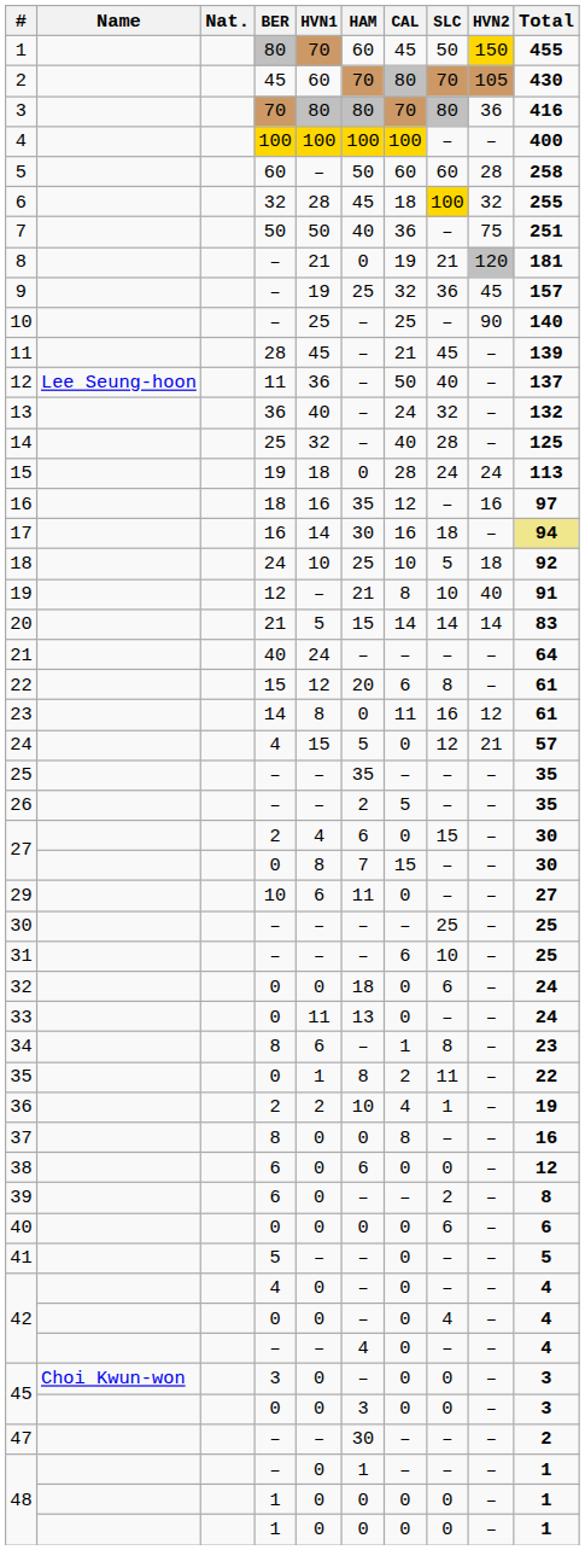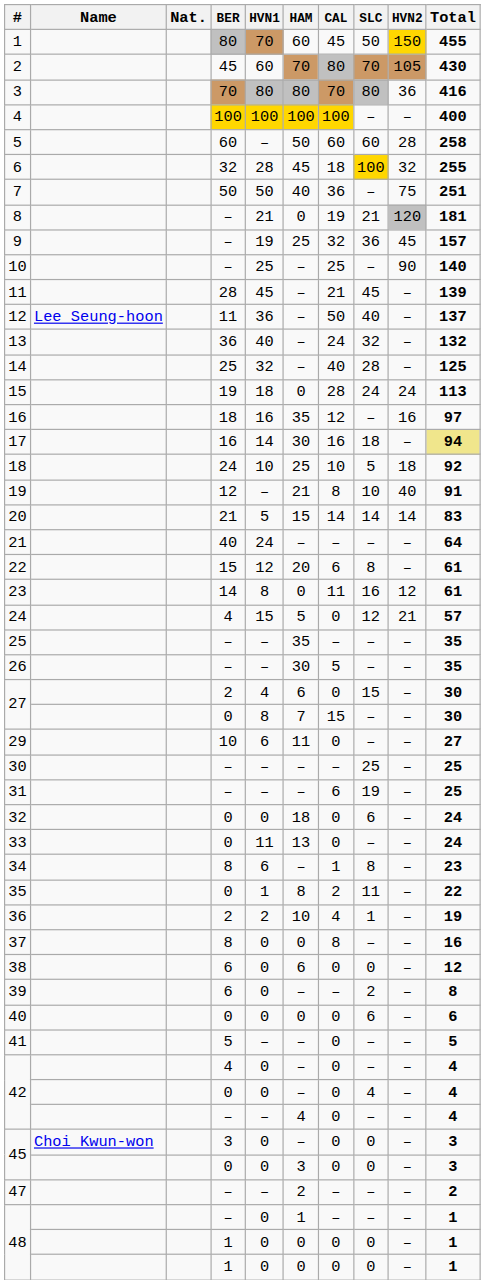26 | HAM: 2 -> 30
31 | SLC: 10 -> 19
47 | HAM: 30 -> 2
